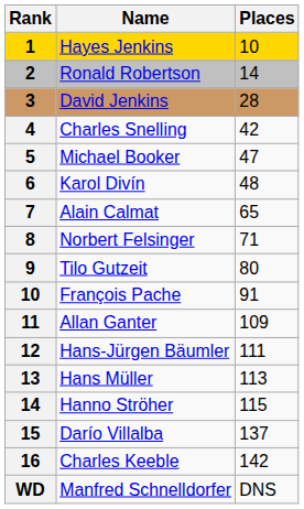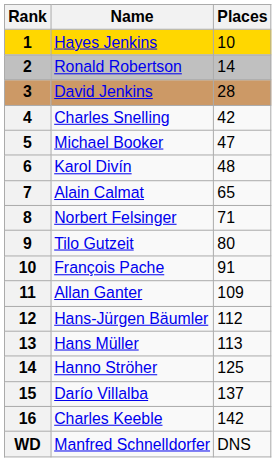Hans-Jürgen Bäumler | Places: 111 -> 112
Hanno Ströher | Places: 115 -> 125
